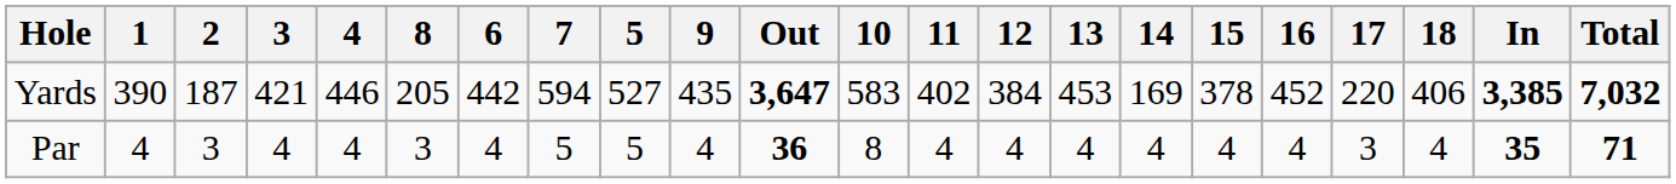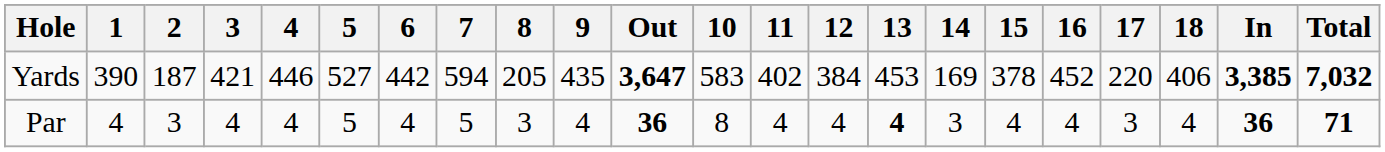columns swapped: 5 <-> 8
Par | 13: normal -> bold
Par | 14: 4 -> 3
Par | In: 35 -> 36
